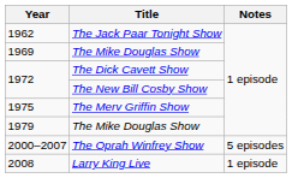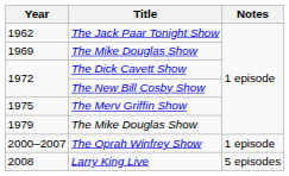2000–2007 | Notes: 5 episodes -> 1 episode
2008 | Notes: 1 episode -> 5 episodes
